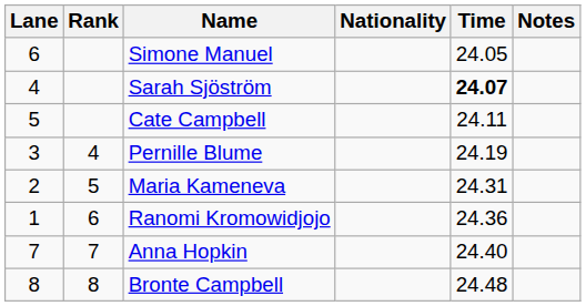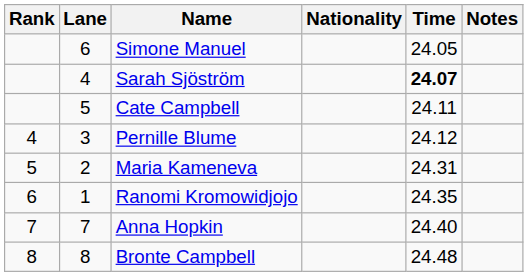columns swapped: Rank <-> Lane
Pernille Blume | Time: 24.19 -> 24.12
Ranomi Kromowidjojo | Time: 24.36 -> 24.35
